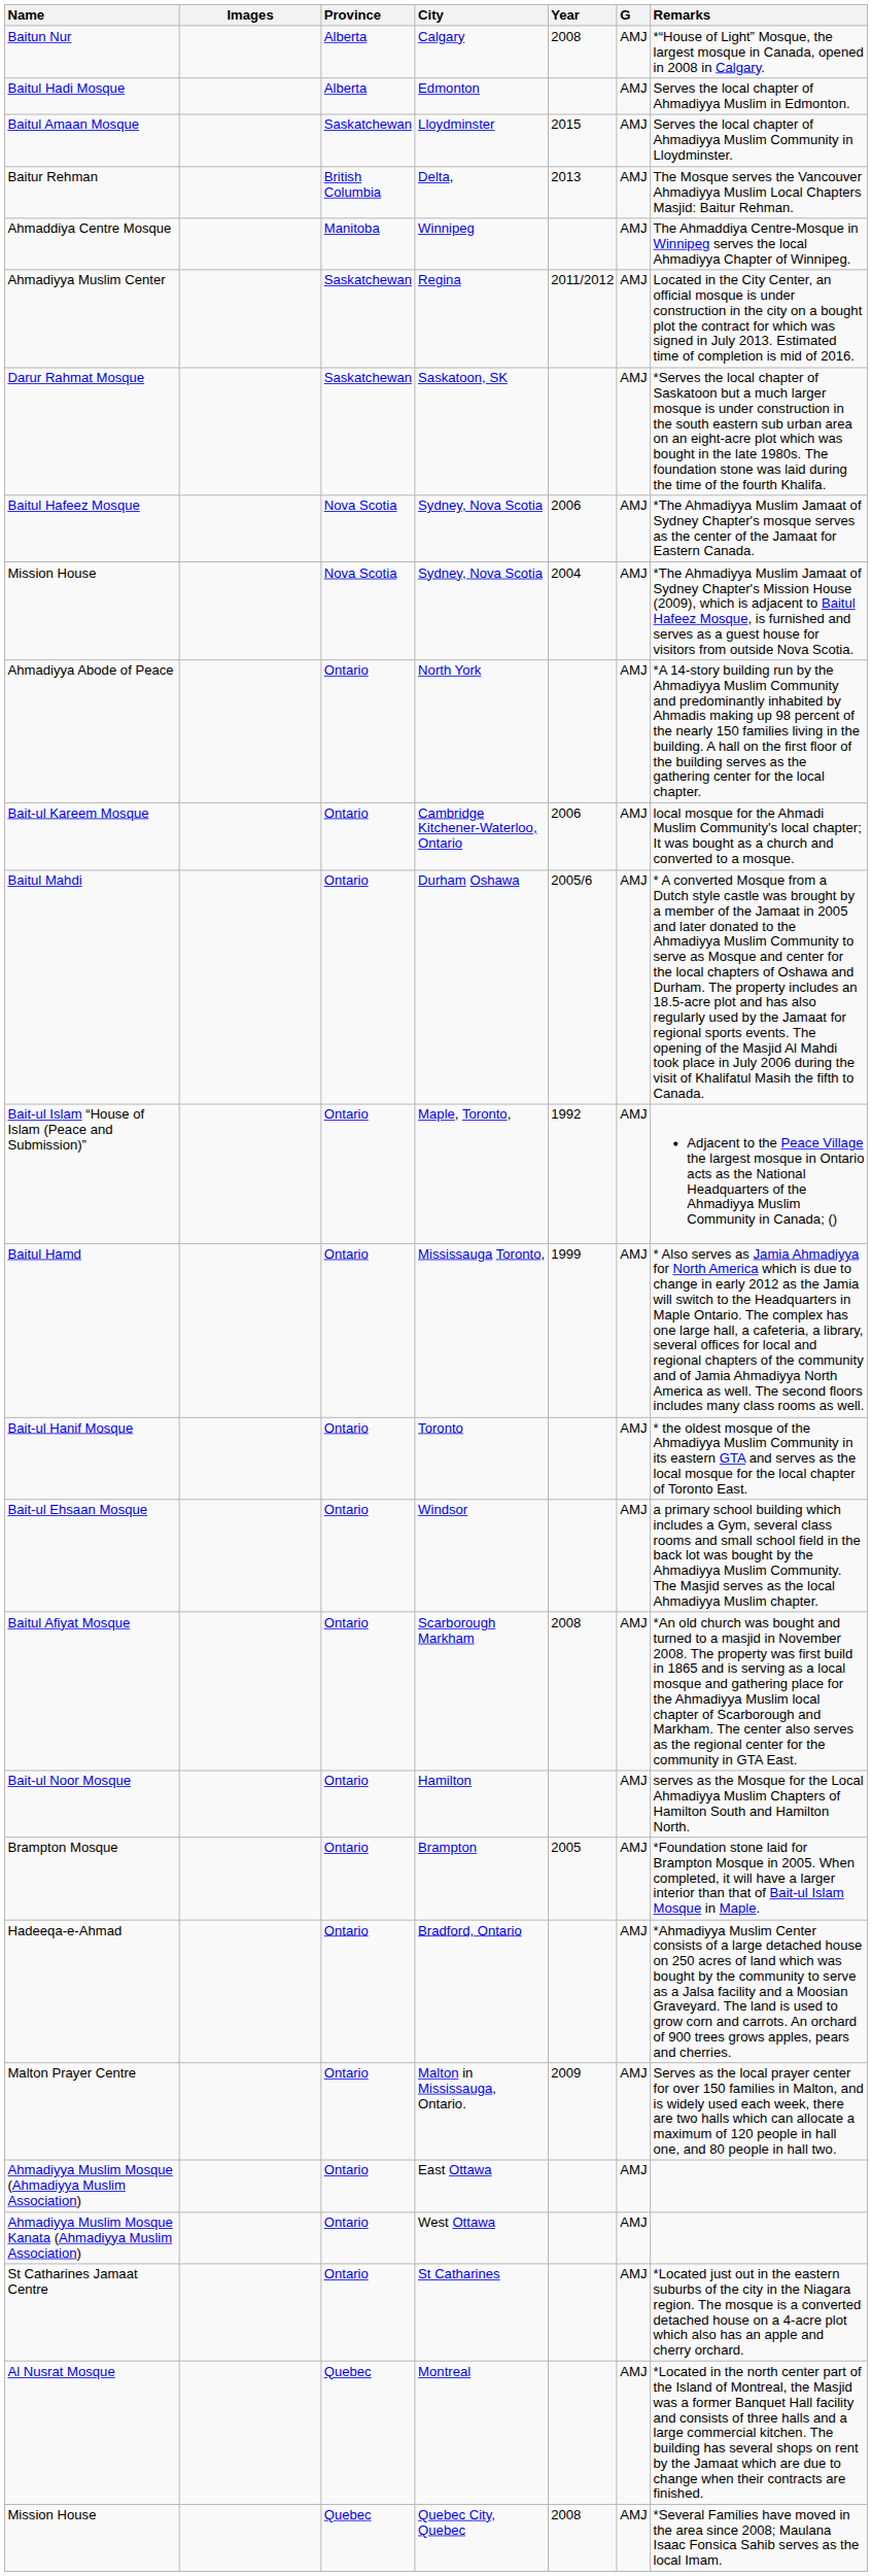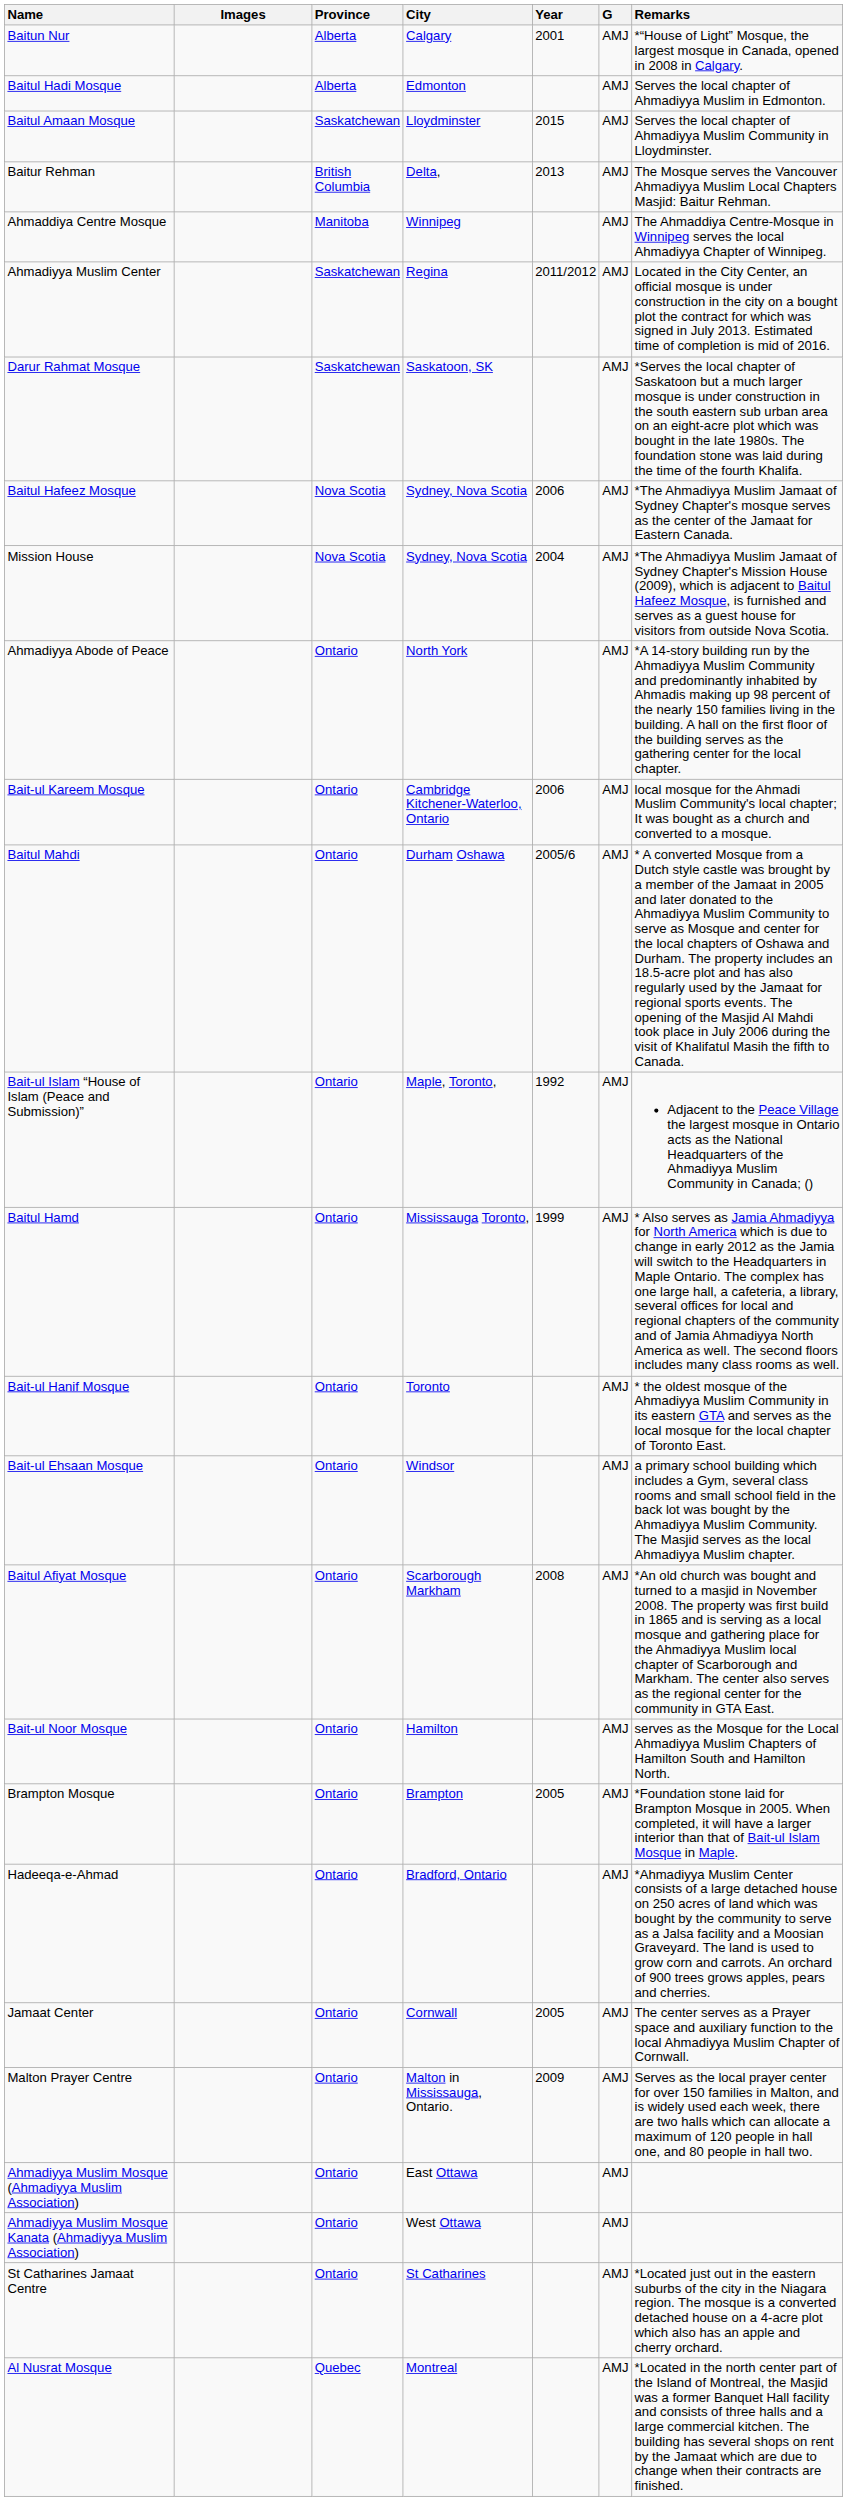Baitun Nur | Year: 2008 -> 2001
+ row: Jamaat Center | Ontario | Cornwall | 2005 | AMJ | The center serves as a Prayer space and auxiliary function to the local Ahmadiyya Muslim Chapter of Cornwall.
- row: Mission House | Quebec | Quebec City, Quebec | 2008 | AMJ | *Several Families have moved in the area since 2008; Maulana Isaac Fonsica Sahib serves as the local Imam.
